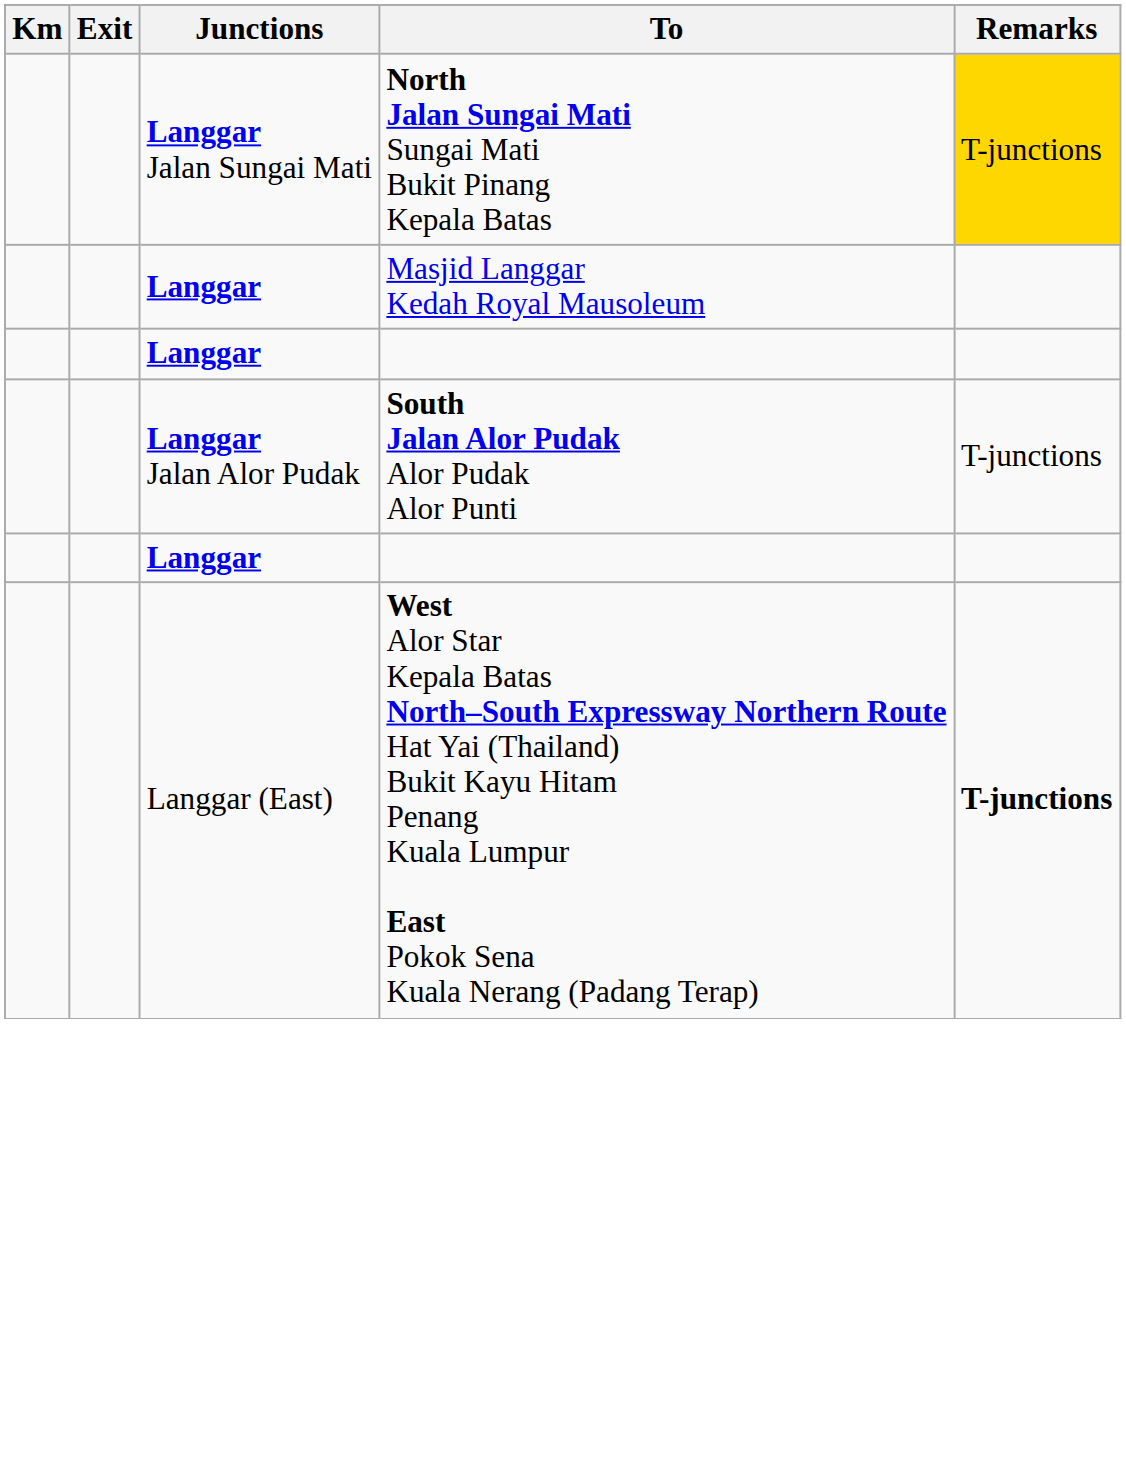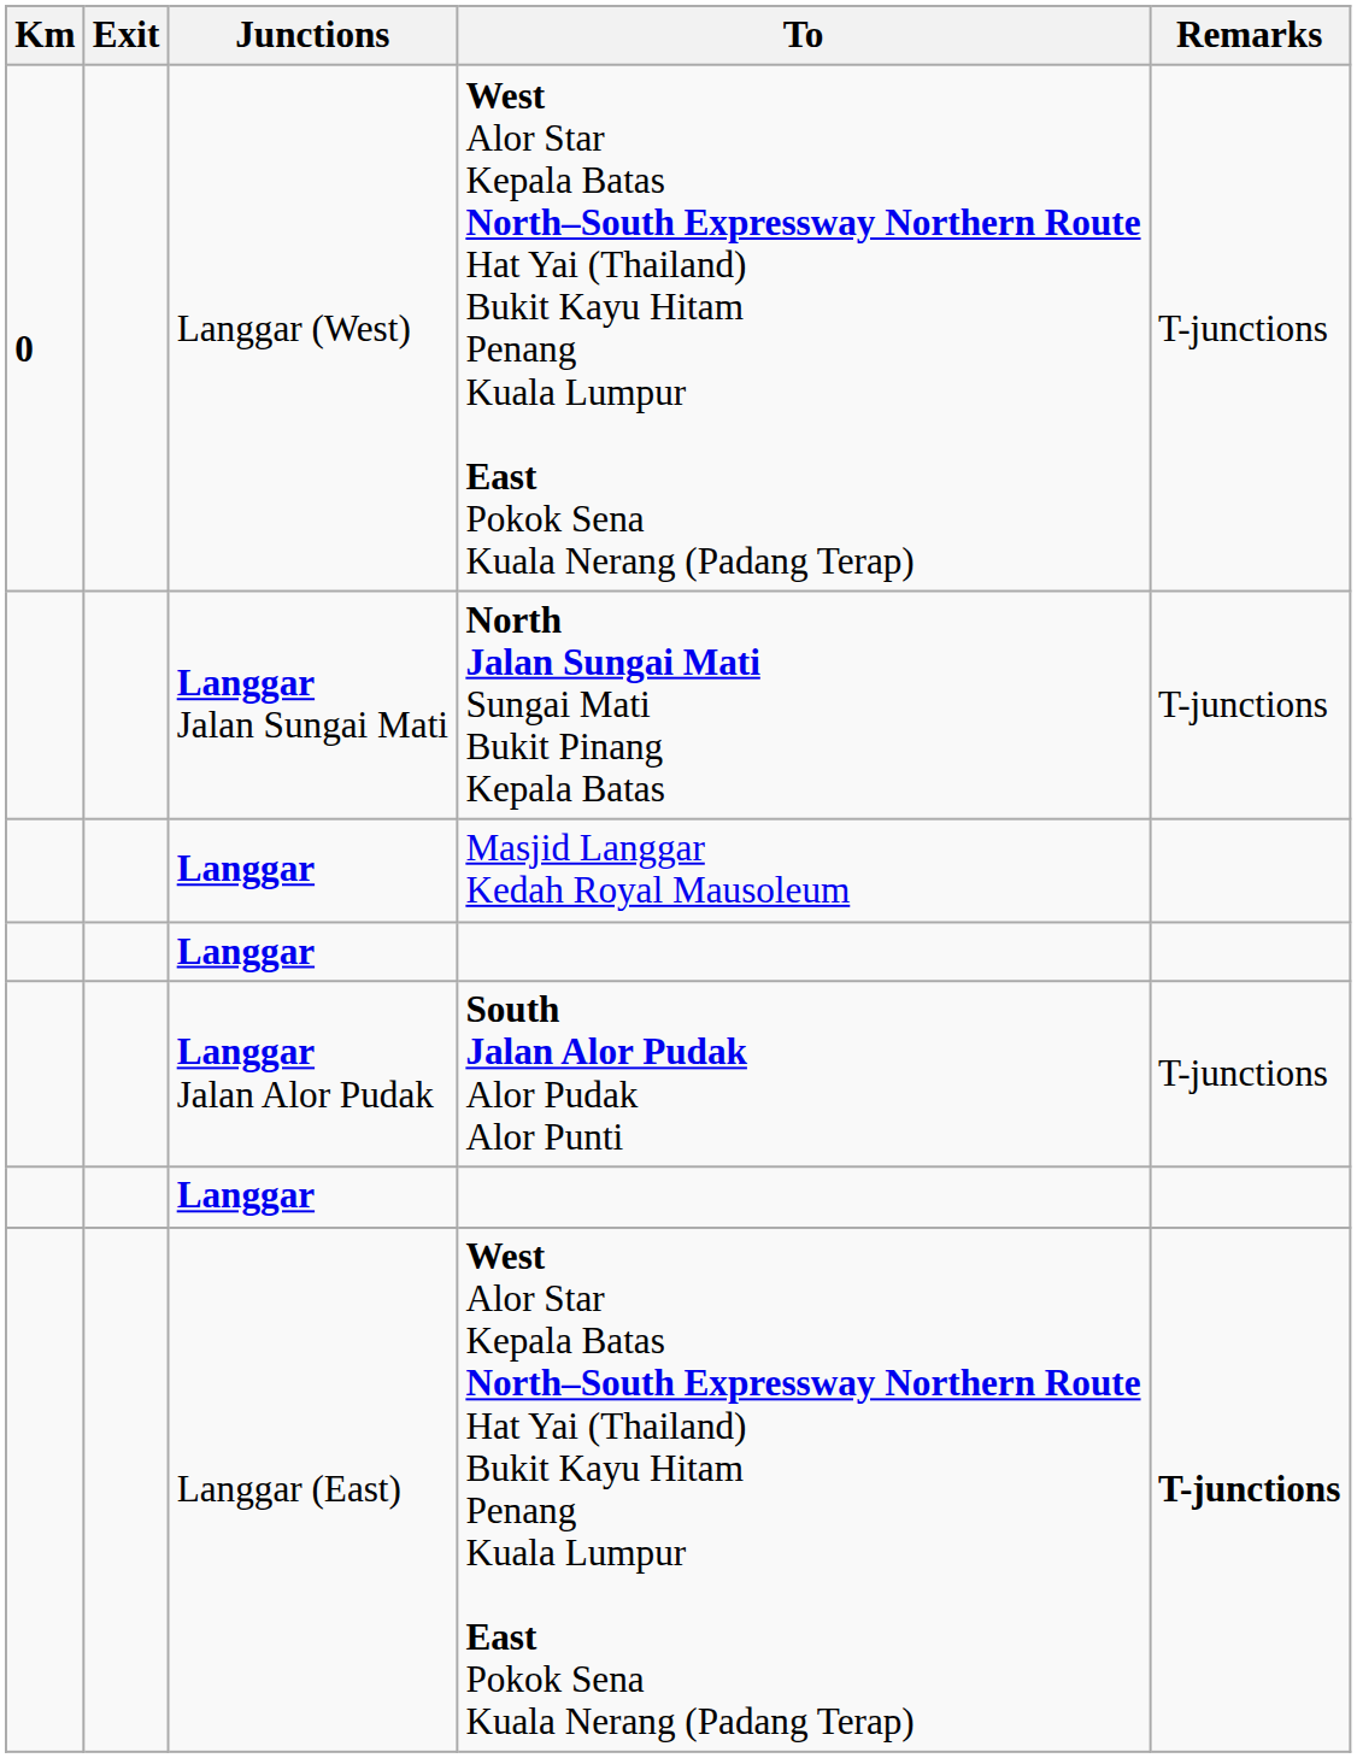+ row: 0 | Langgar (West) | West Alor Star Kepala Batas North–South Expressway Northern Route Hat Yai (Thailand) Bukit Kayu Hitam Penang Kuala Lumpur East Pokok Sena Kuala Nerang (Padang Terap) | T-junctions
Langgar Jalan Sungai Mati | Remarks: gold background -> no background
